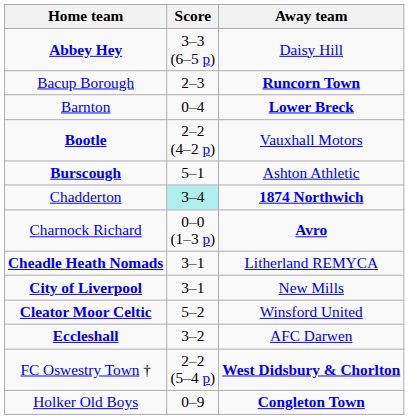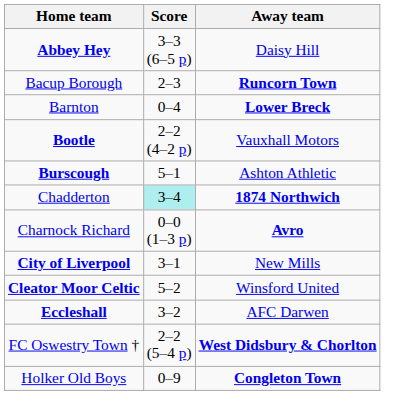- row: Cheadle Heath Nomads | 3–1 | Litherland REMYCA
